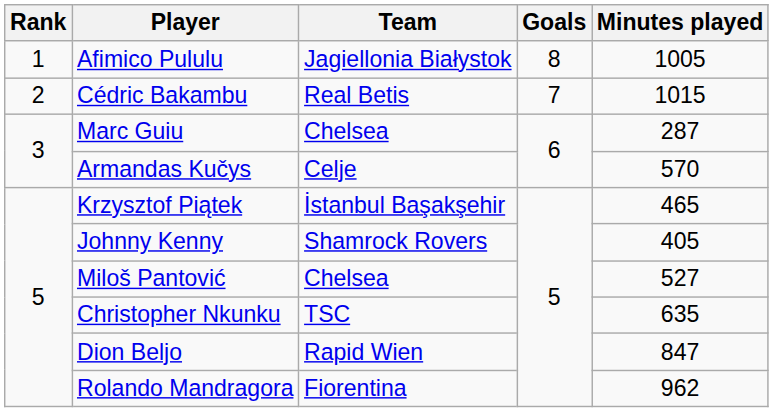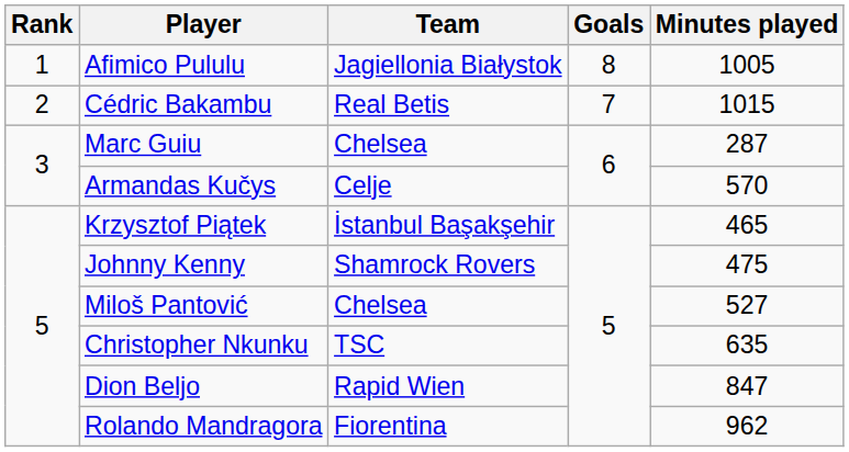Johnny Kenny | Minutes played: 405 -> 475
